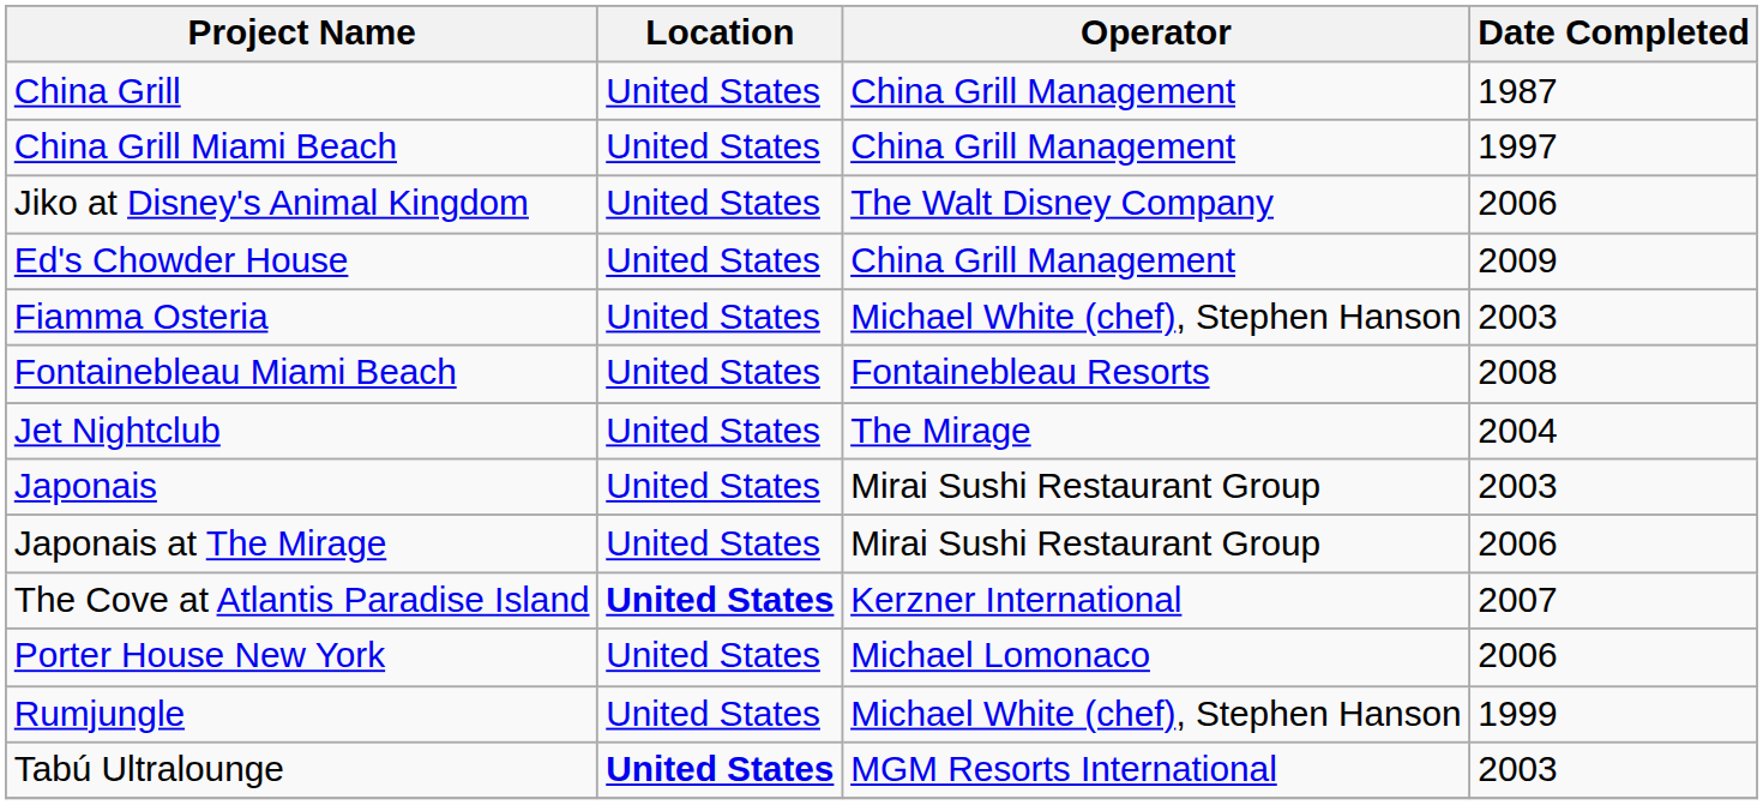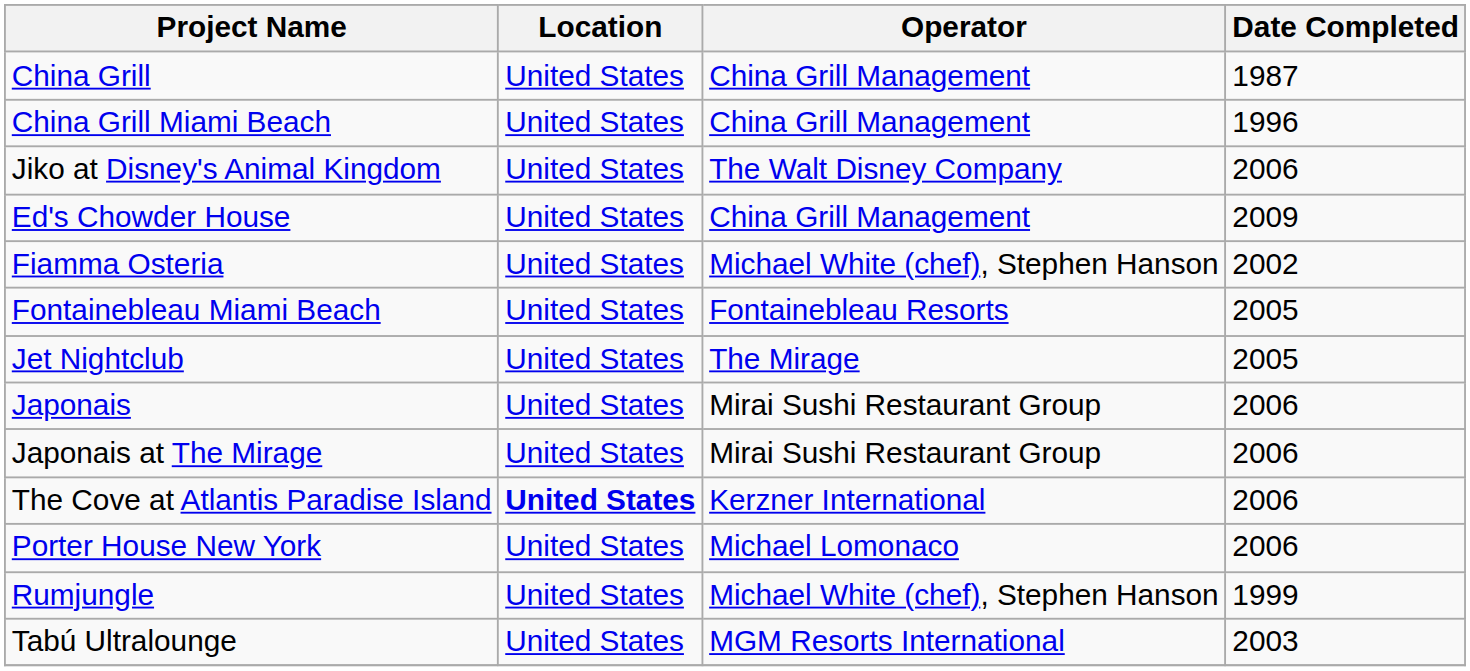China Grill Miami Beach | Date Completed: 1997 -> 1996
Fiamma Osteria | Date Completed: 2003 -> 2002
Fontainebleau Miami Beach | Date Completed: 2008 -> 2005
Jet Nightclub | Date Completed: 2004 -> 2005
Japonais | Date Completed: 2003 -> 2006
The Cove at Atlantis Paradise Island | Date Completed: 2007 -> 2006
Tabú Ultralounge | Location: bold -> normal
